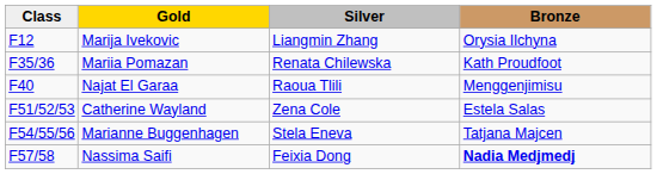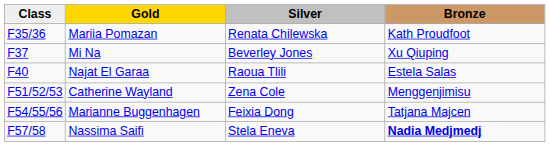- row: F12 | Marija Ivekovic | Liangmin Zhang | Orysia Ilchyna
+ row: F37 | Mi Na | Beverley Jones | Xu Qiuping
Najat El Garaa | Bronze: Menggenjimisu -> Estela Salas
Catherine Wayland | Bronze: Estela Salas -> Menggenjimisu
Marianne Buggenhagen | Silver: Stela Eneva -> Feixia Dong
Nassima Saifi | Silver: Feixia Dong -> Stela Eneva
